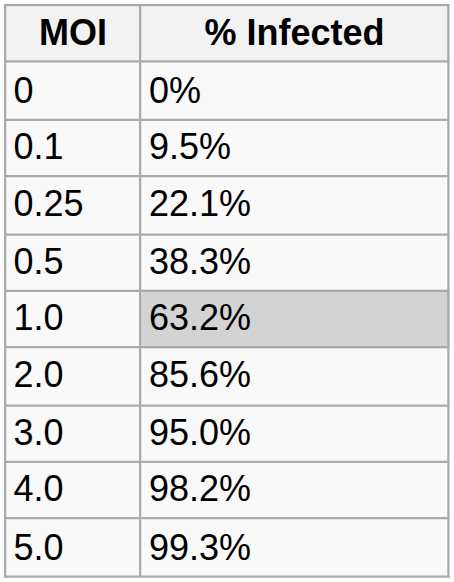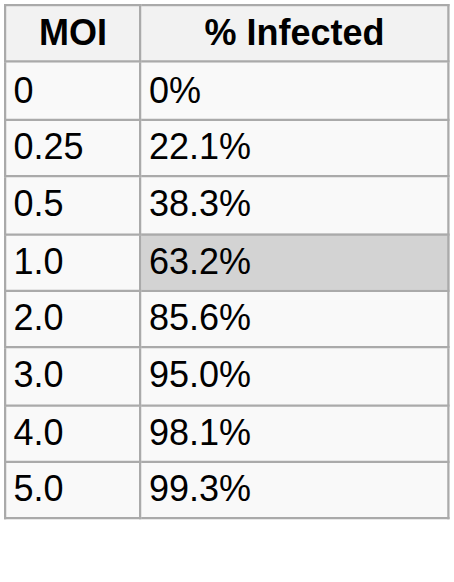- row: 0.1 | 9.5%
4.0 | % Infected: 98.2% -> 98.1%
